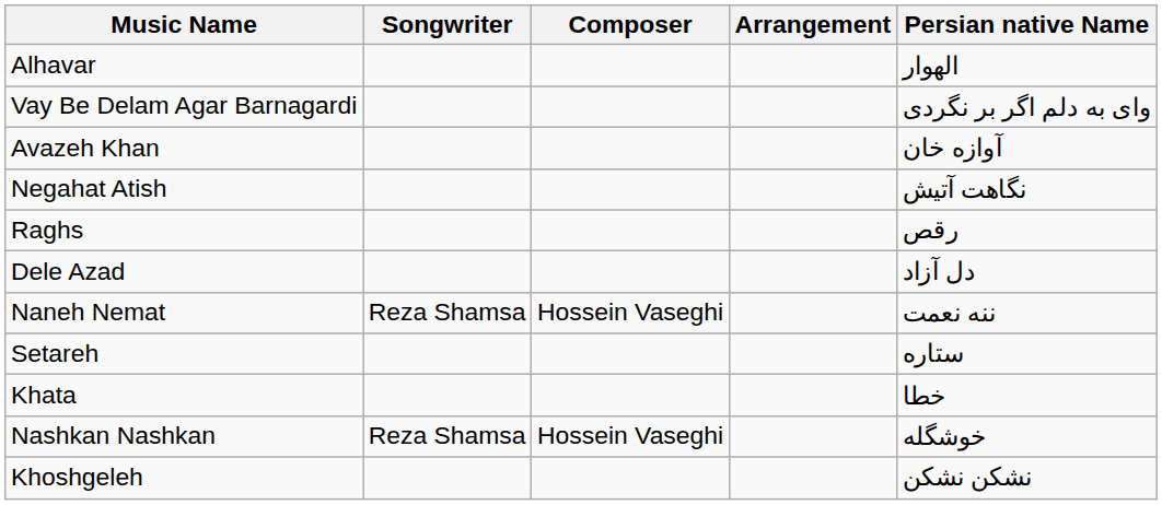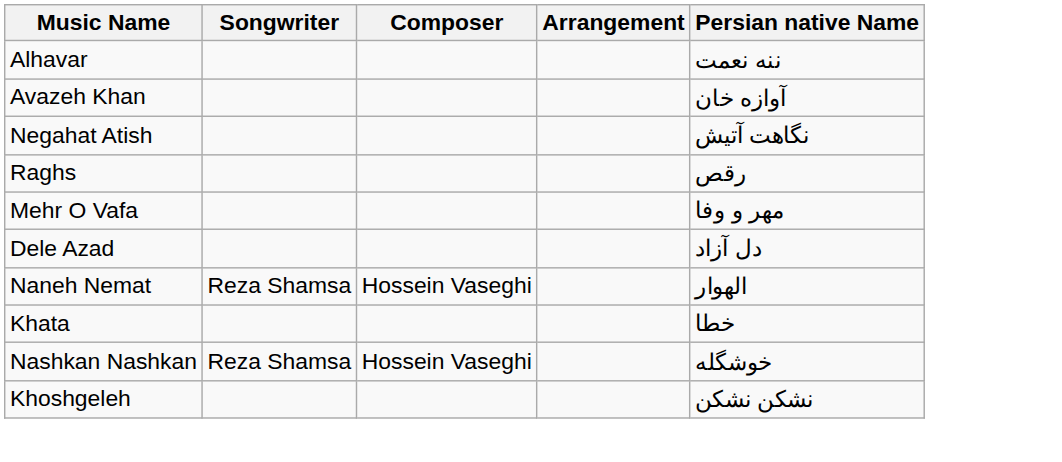Alhavar | Persian native Name: الهوار -> ننه نعمت
- row: Vay Be Delam Agar Barnagardi | وای به دلم اگر بر نگردی
+ row: Mehr O Vafa | مهر و وفا
Naneh Nemat | Persian native Name: ننه نعمت -> الهوار
- row: Setareh | ستاره
